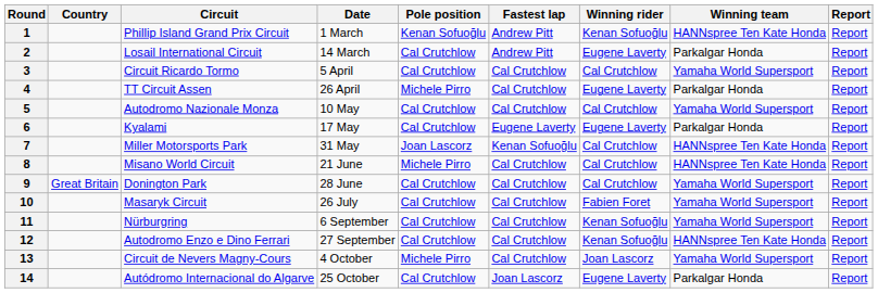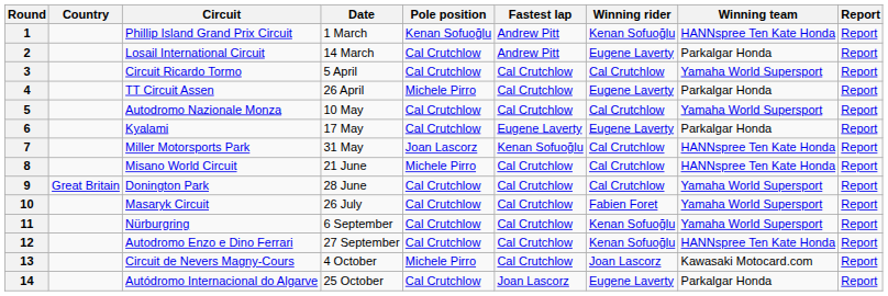13 | Winning team: Yamaha World Supersport -> Kawasaki Motocard.com
